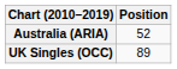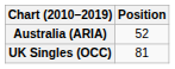UK Singles (OCC) | Position: 89 -> 81
